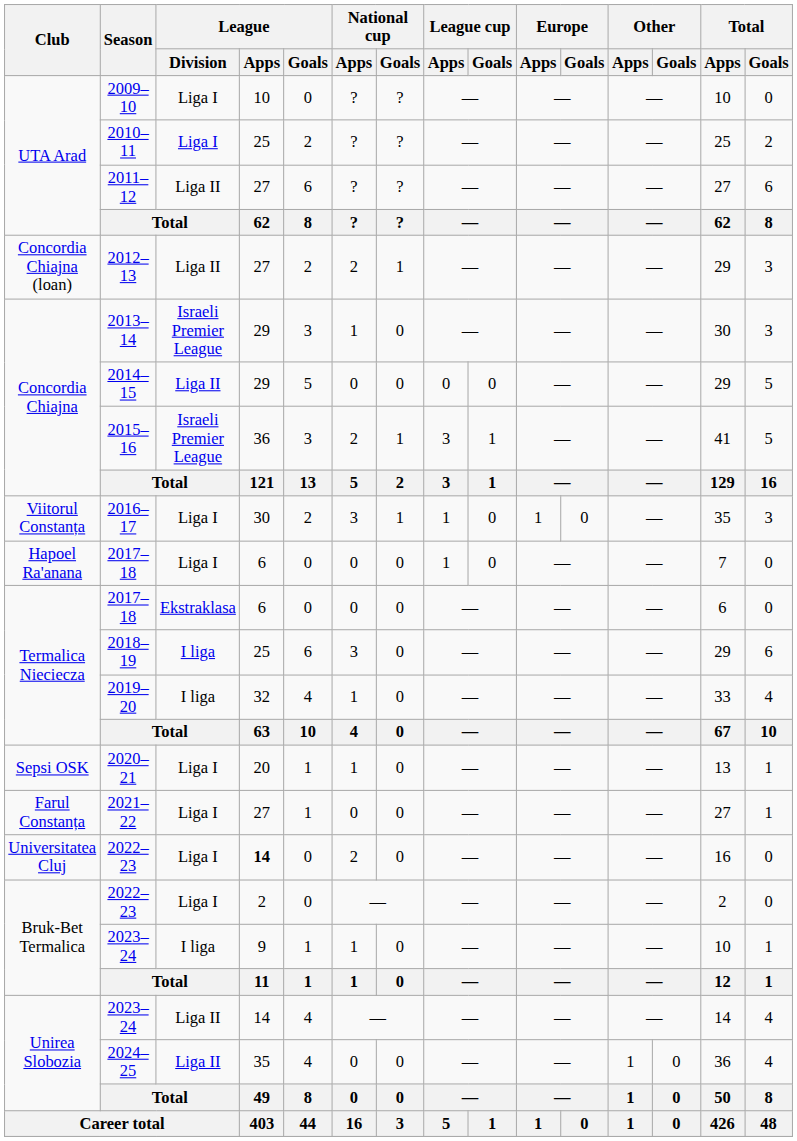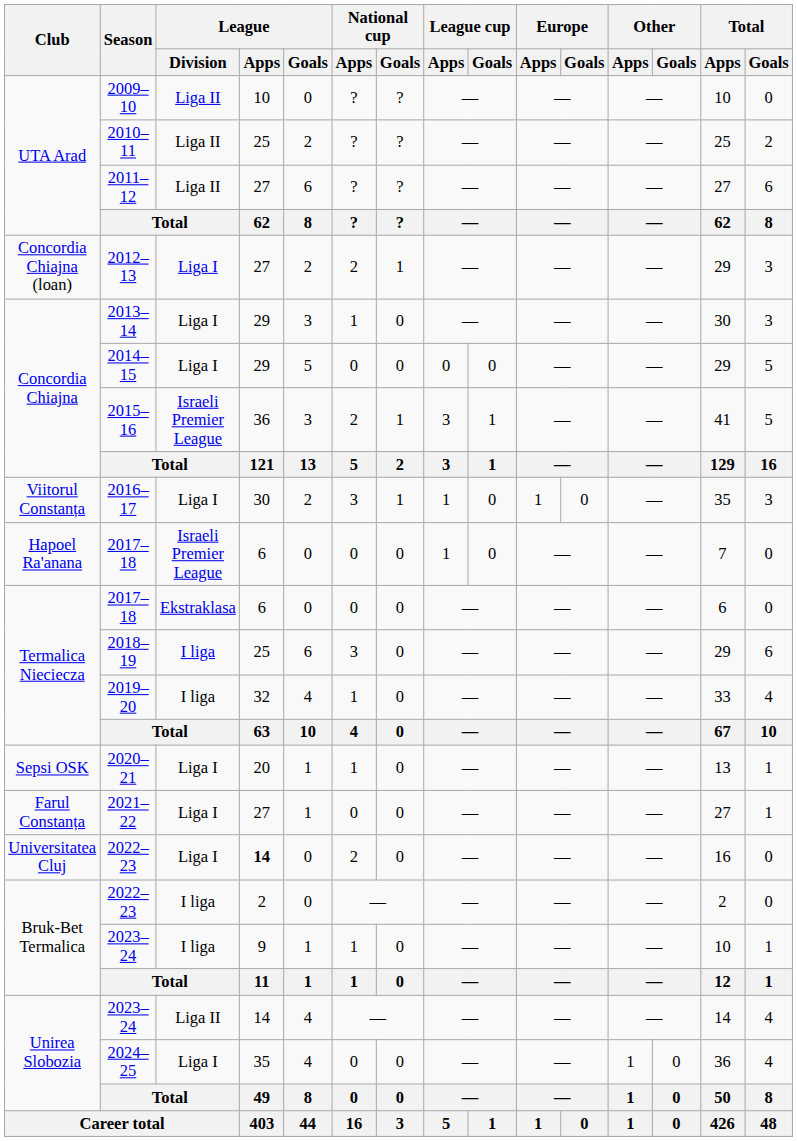2009–10 | League / Division: Liga I -> Liga II
2010–11 | League / Division: Liga I -> Liga II
2012–13 | League / Division: Liga II -> Liga I
2013–14 | League / Division: Israeli Premier League -> Liga I
2014–15 | League / Division: Liga II -> Liga I
Hapoel Ra'anana / 2017–18 | League / Division: Liga I -> Israeli Premier League
Bruk-Bet Termalica / 2022–23 | League / Division: Liga I -> I liga
2024–25 | League / Division: Liga II -> Liga I
